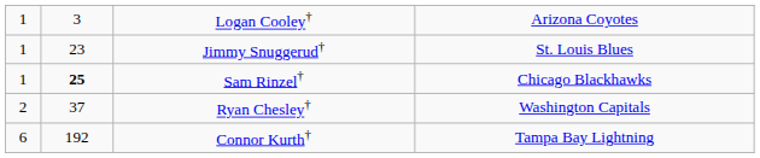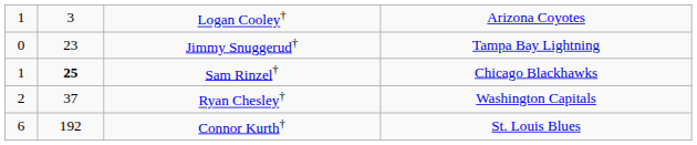Jimmy Snuggerud† | column 1: 1 -> 0
Jimmy Snuggerud† | column 4: St. Louis Blues -> Tampa Bay Lightning
Connor Kurth† | column 4: Tampa Bay Lightning -> St. Louis Blues
